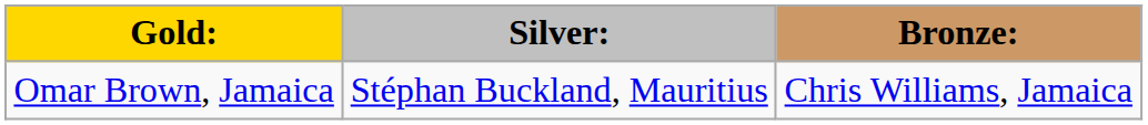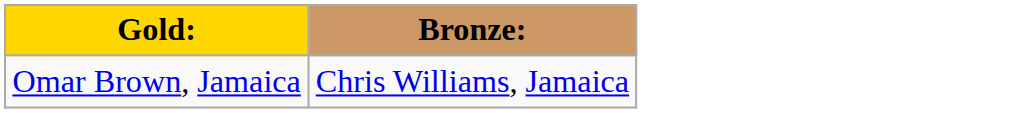- column: Silver: | Stéphan Buckland, Mauritius
